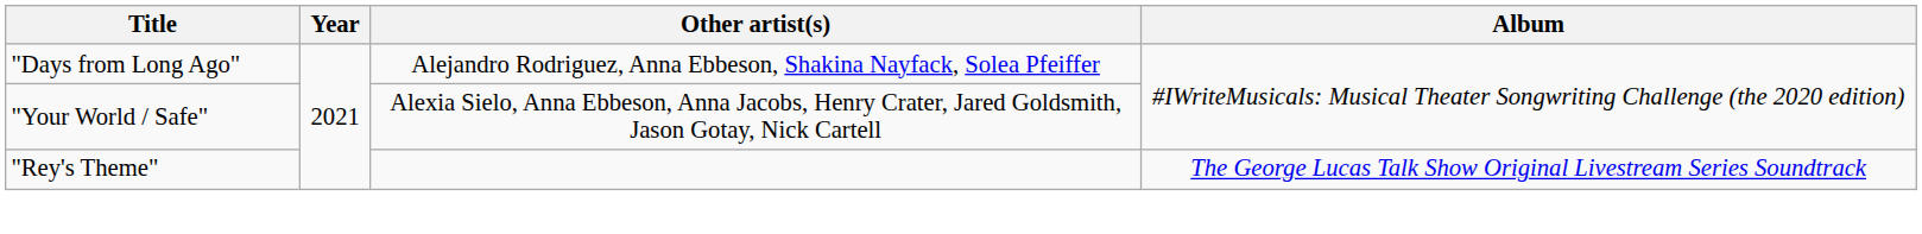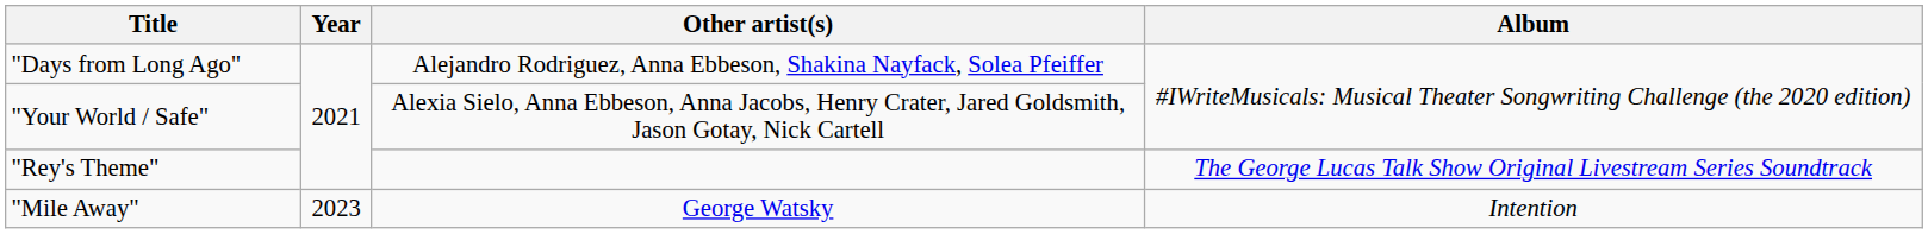+ row: "Mile Away" | 2023 | George Watsky | Intention
